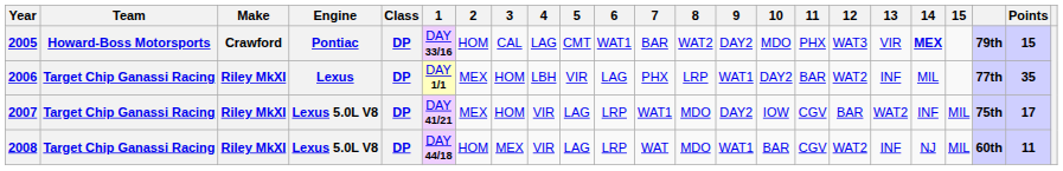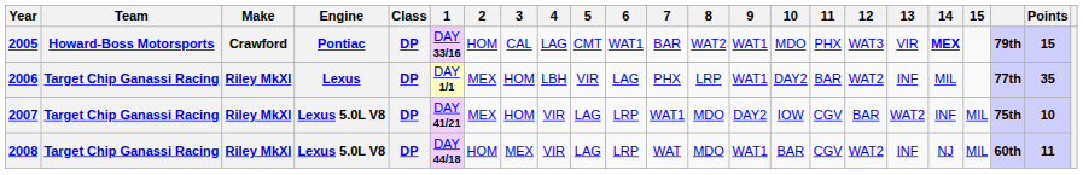2005 | 9: DAY2 -> WAT1
2007 | Points: 17 -> 10
